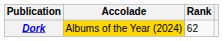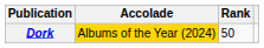Dork | Rank: 62 -> 50
